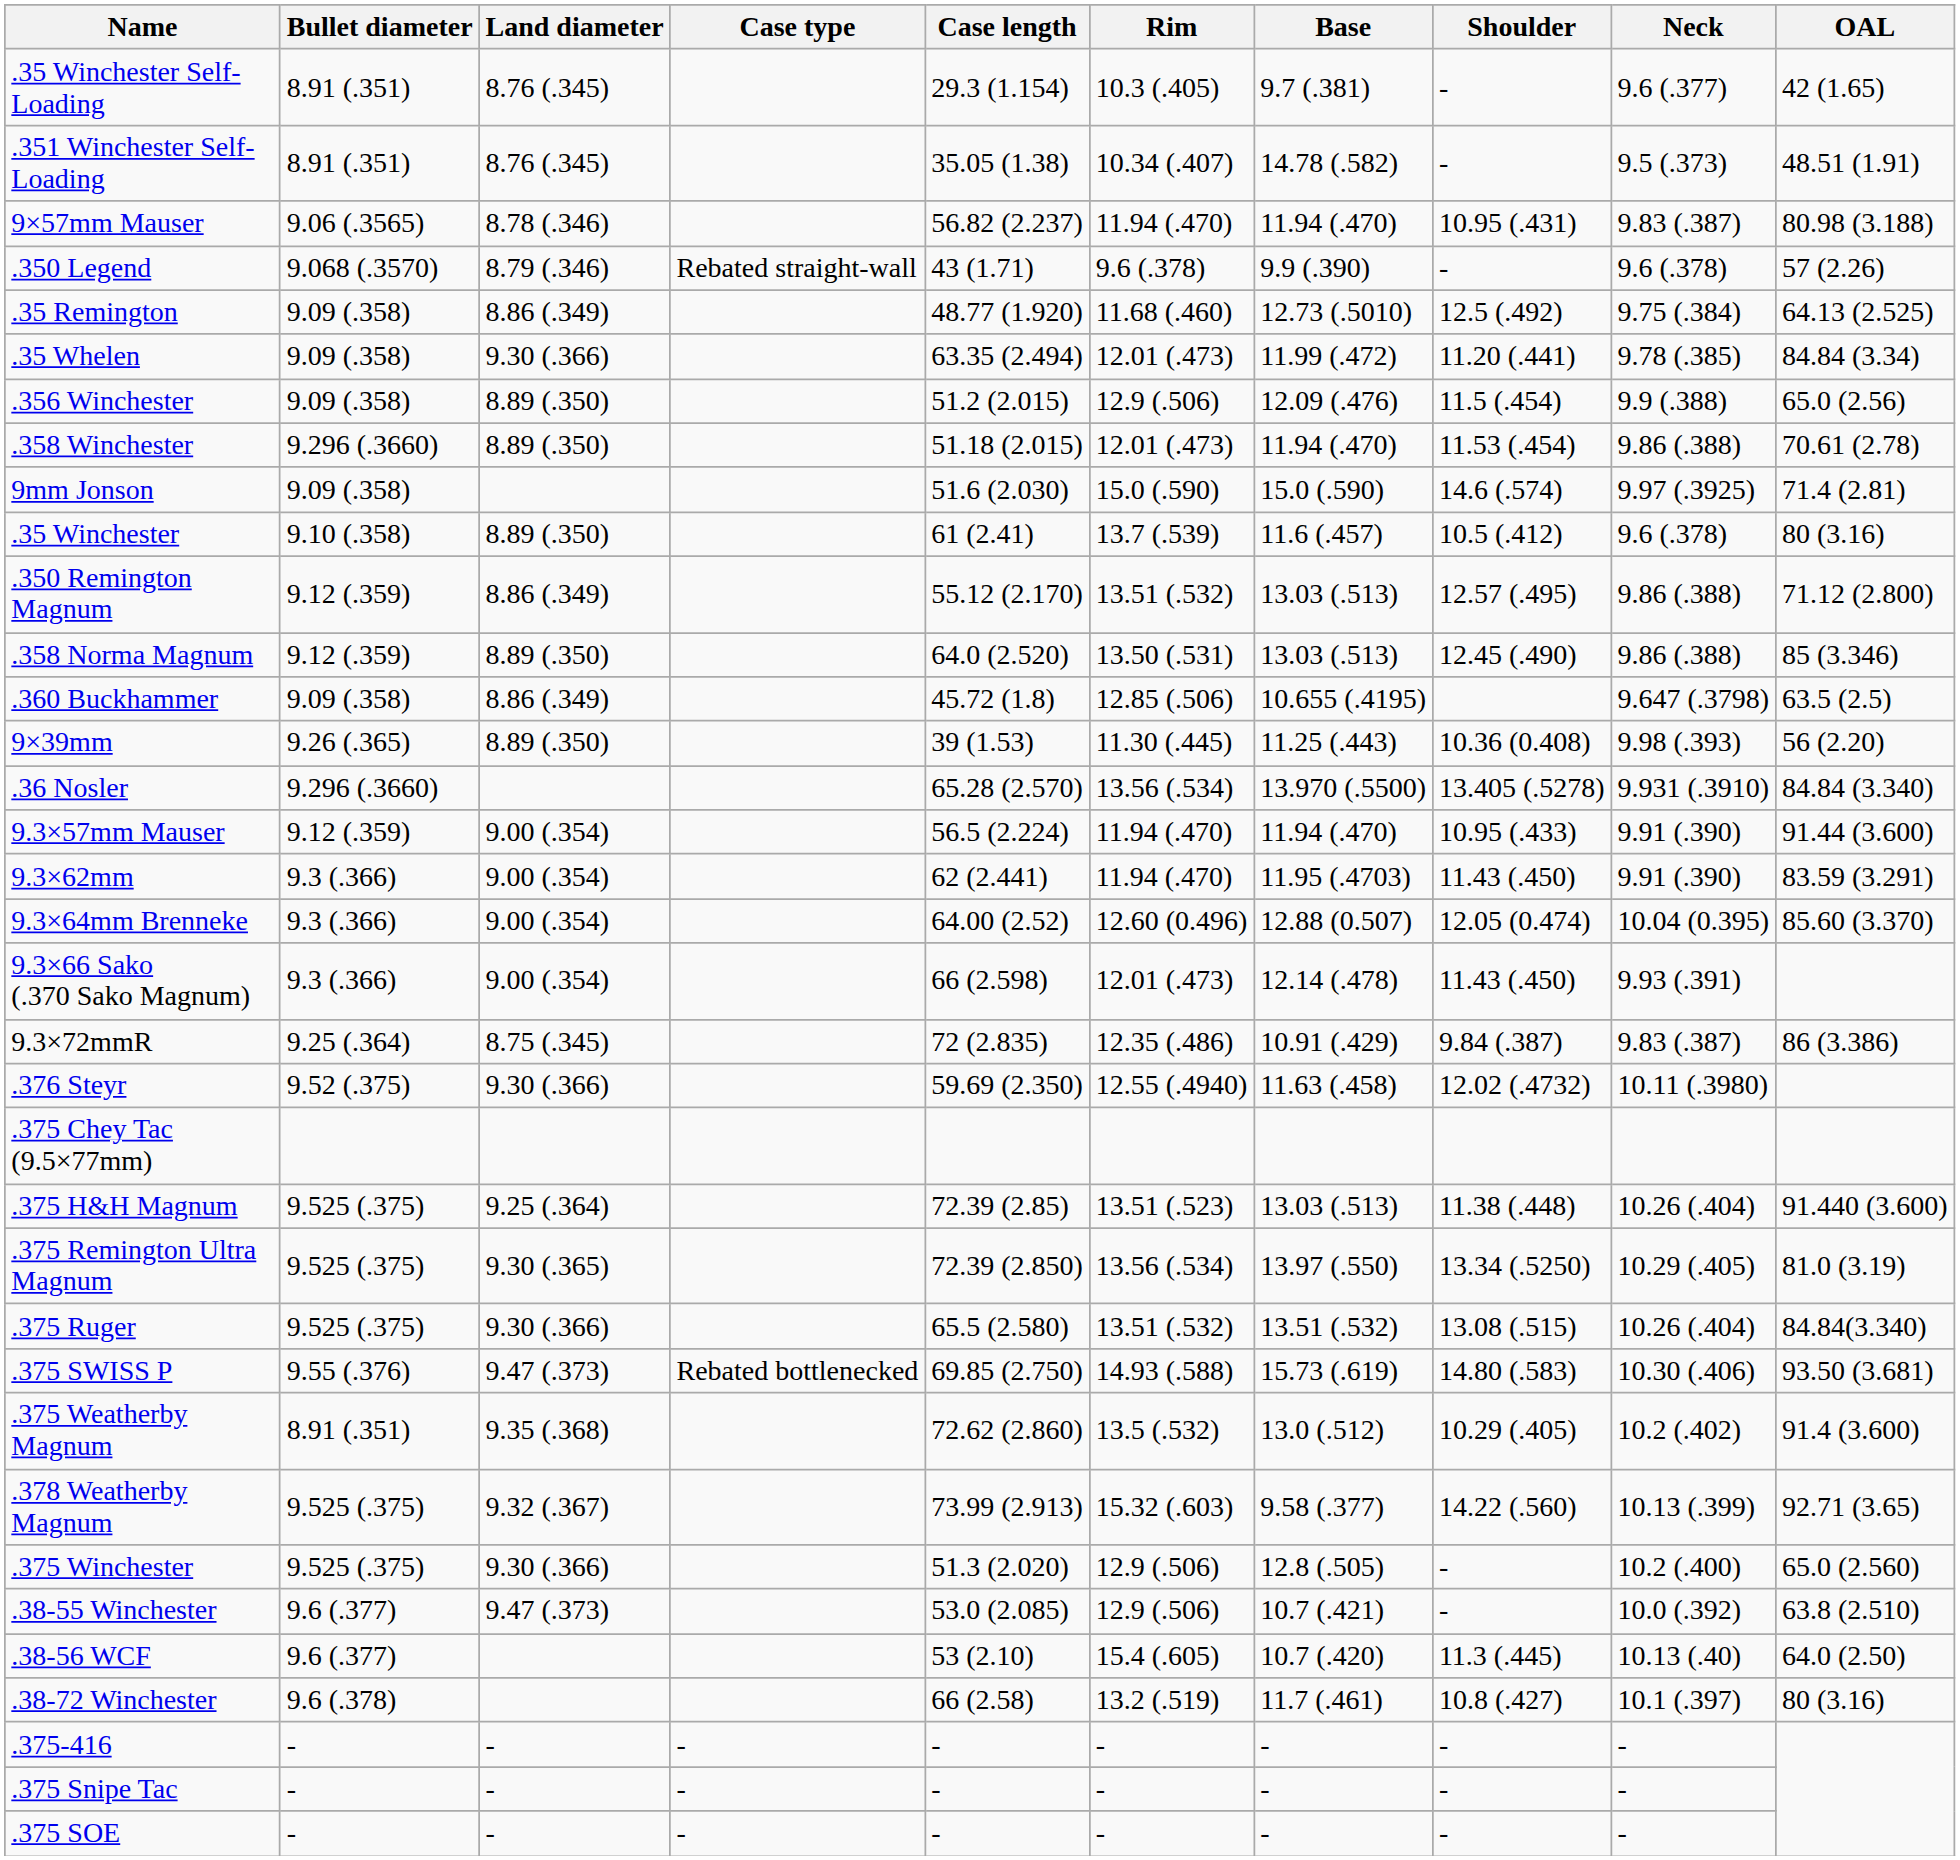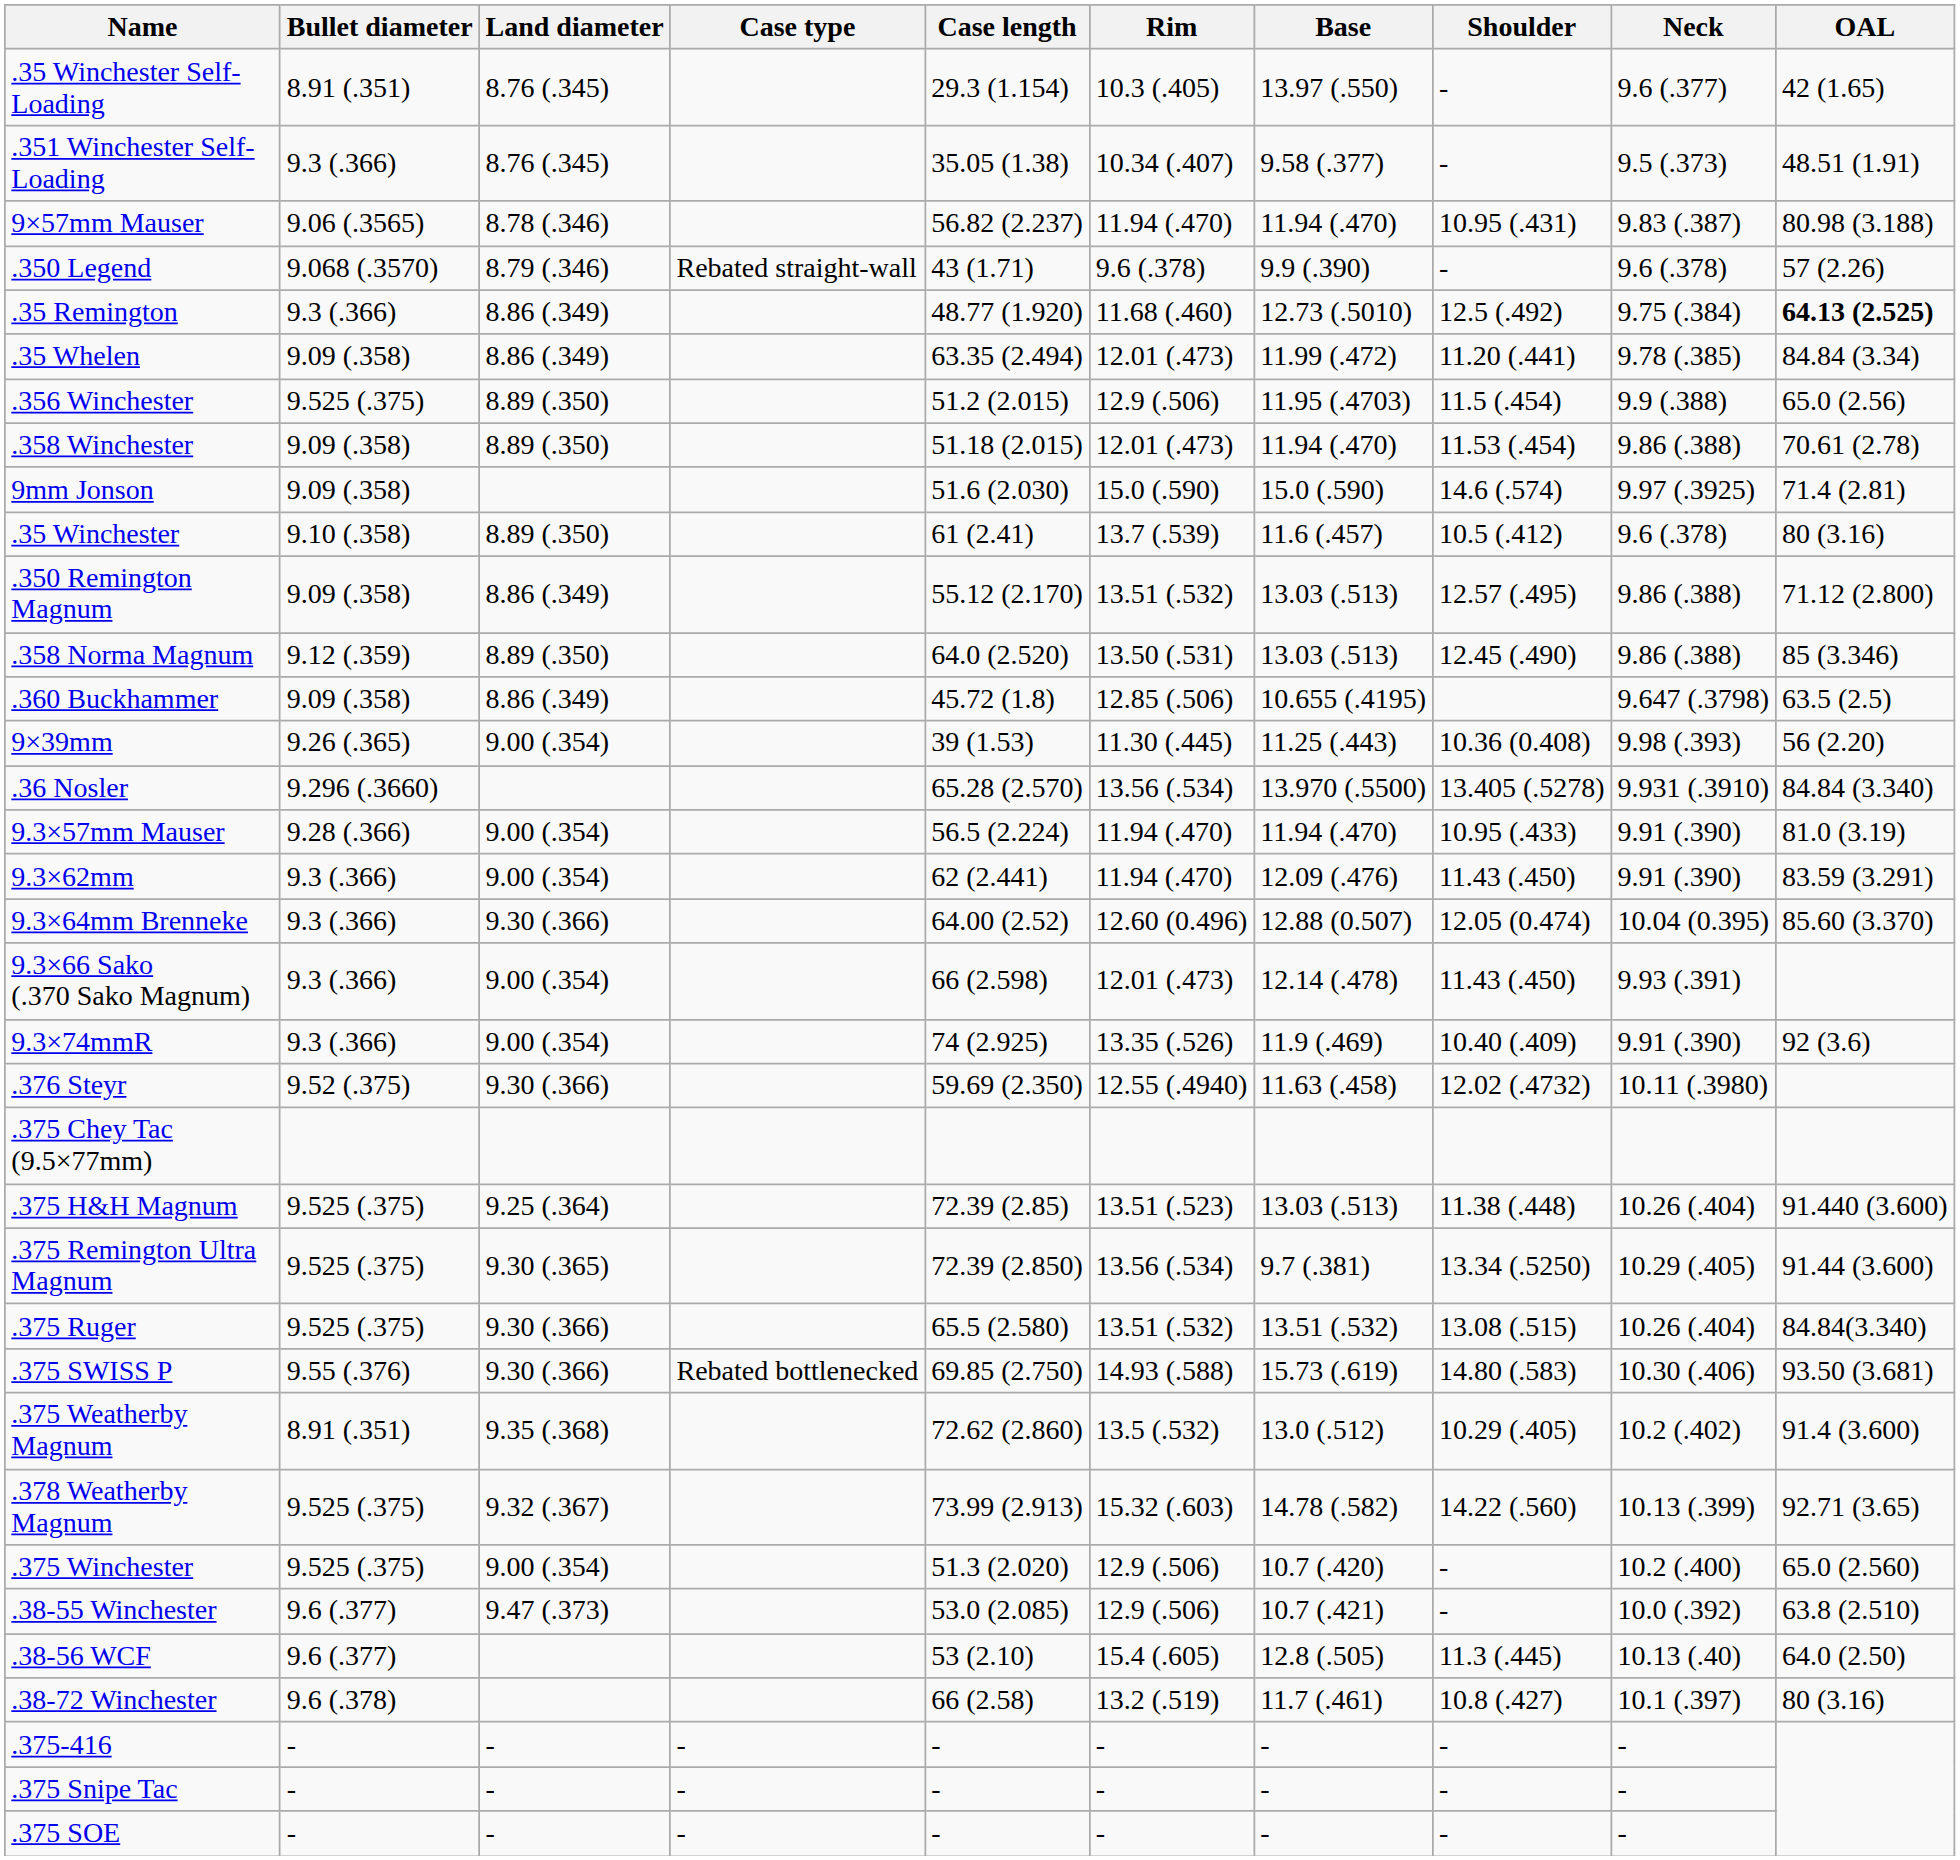.35 Winchester Self-Loading | Base: 9.7 (.381) -> 13.97 (.550)
.351 Winchester Self-Loading | Bullet diameter: 8.91 (.351) -> 9.3 (.366)
.351 Winchester Self-Loading | Base: 14.78 (.582) -> 9.58 (.377)
.35 Remington | Bullet diameter: 9.09 (.358) -> 9.3 (.366)
.35 Remington | OAL: normal -> bold
.35 Whelen | Land diameter: 9.30 (.366) -> 8.86 (.349)
.356 Winchester | Bullet diameter: 9.09 (.358) -> 9.525 (.375)
.356 Winchester | Base: 12.09 (.476) -> 11.95 (.4703)
.358 Winchester | Bullet diameter: 9.296 (.3660) -> 9.09 (.358)
.350 Remington Magnum | Bullet diameter: 9.12 (.359) -> 9.09 (.358)
9×39mm | Land diameter: 8.89 (.350) -> 9.00 (.354)
9.3×57mm Mauser | Bullet diameter: 9.12 (.359) -> 9.28 (.366)
9.3×57mm Mauser | OAL: 91.44 (3.600) -> 81.0 (3.19)
9.3×62mm | Base: 11.95 (.4703) -> 12.09 (.476)
9.3×64mm Brenneke | Land diameter: 9.00 (.354) -> 9.30 (.366)
- row: 9.3×72mmR | 9.25 (.364) | 8.75 (.345) | 72 (2.835) | 12.35 (.486) | 10.91 (.429) | 9.84 (.387) | 9.83 (.387) | 86 (3.386)
+ row: 9.3×74mmR | 9.3 (.366) | 9.00 (.354) | 74 (2.925) | 13.35 (.526) | 11.9 (.469) | 10.40 (.409) | 9.91 (.390) | 92 (3.6)
.375 Remington Ultra Magnum | Base: 13.97 (.550) -> 9.7 (.381)
.375 Remington Ultra Magnum | OAL: 81.0 (3.19) -> 91.44 (3.600)
.375 SWISS P | Land diameter: 9.47 (.373) -> 9.30 (.366)
.378 Weatherby Magnum | Base: 9.58 (.377) -> 14.78 (.582)
.375 Winchester | Land diameter: 9.30 (.366) -> 9.00 (.354)
.375 Winchester | Base: 12.8 (.505) -> 10.7 (.420)
.38-56 WCF | Base: 10.7 (.420) -> 12.8 (.505)
